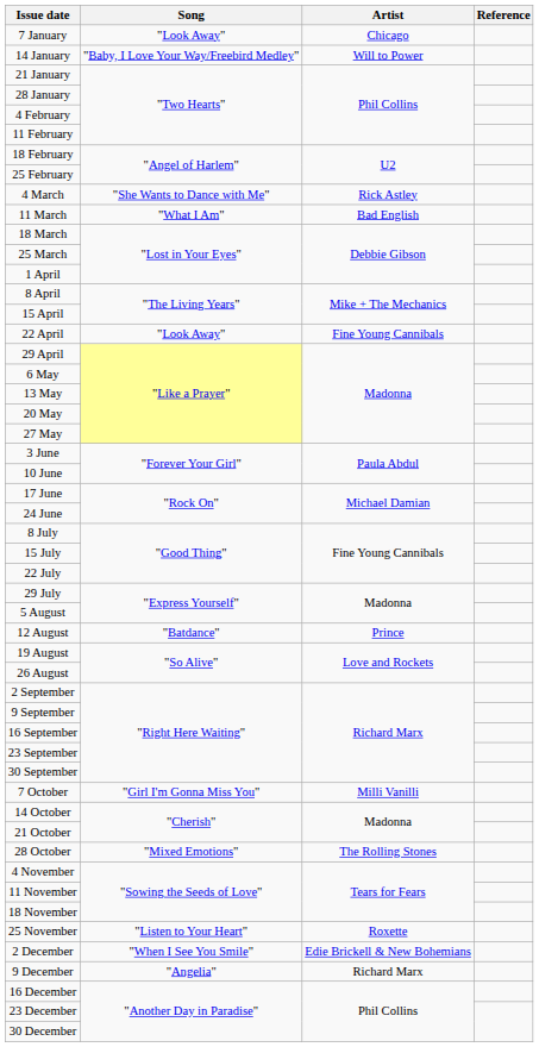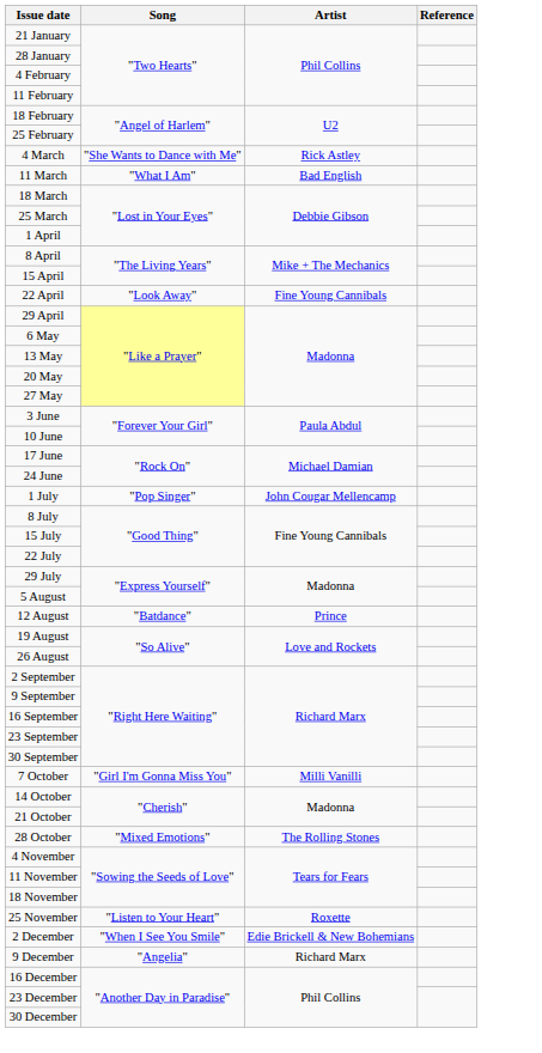- row: 7 January | "Look Away" | Chicago
- row: 14 January | "Baby, I Love Your Way/Freebird Medley" | Will to Power
+ row: 1 July | "Pop Singer" | John Cougar Mellencamp
